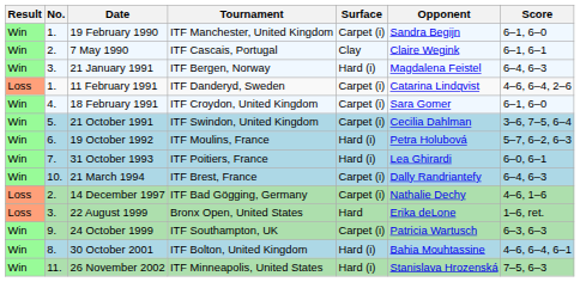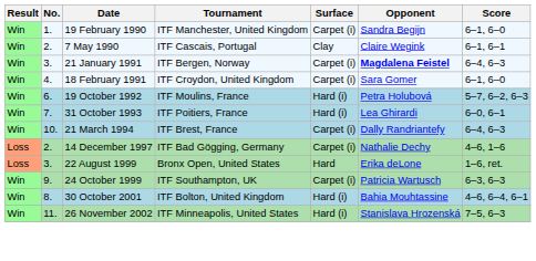21 January 1991 | Surface: Hard (i) -> Carpet (i)
21 January 1991 | Opponent: normal -> bold
- row: Loss | 1. | 11 February 1991 | ITF Danderyd, Sweden | Carpet (i) | Catarina Lindqvist | 4–6, 6–4, 2–6
- row: Win | 5. | 21 October 1991 | ITF Swindon, United Kingdom | Carpet (i) | Cecilia Dahlman | 3–6, 7–5, 6–4
